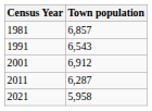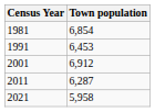1981 | Town population: 6,857 -> 6,854
1991 | Town population: 6,543 -> 6,453
